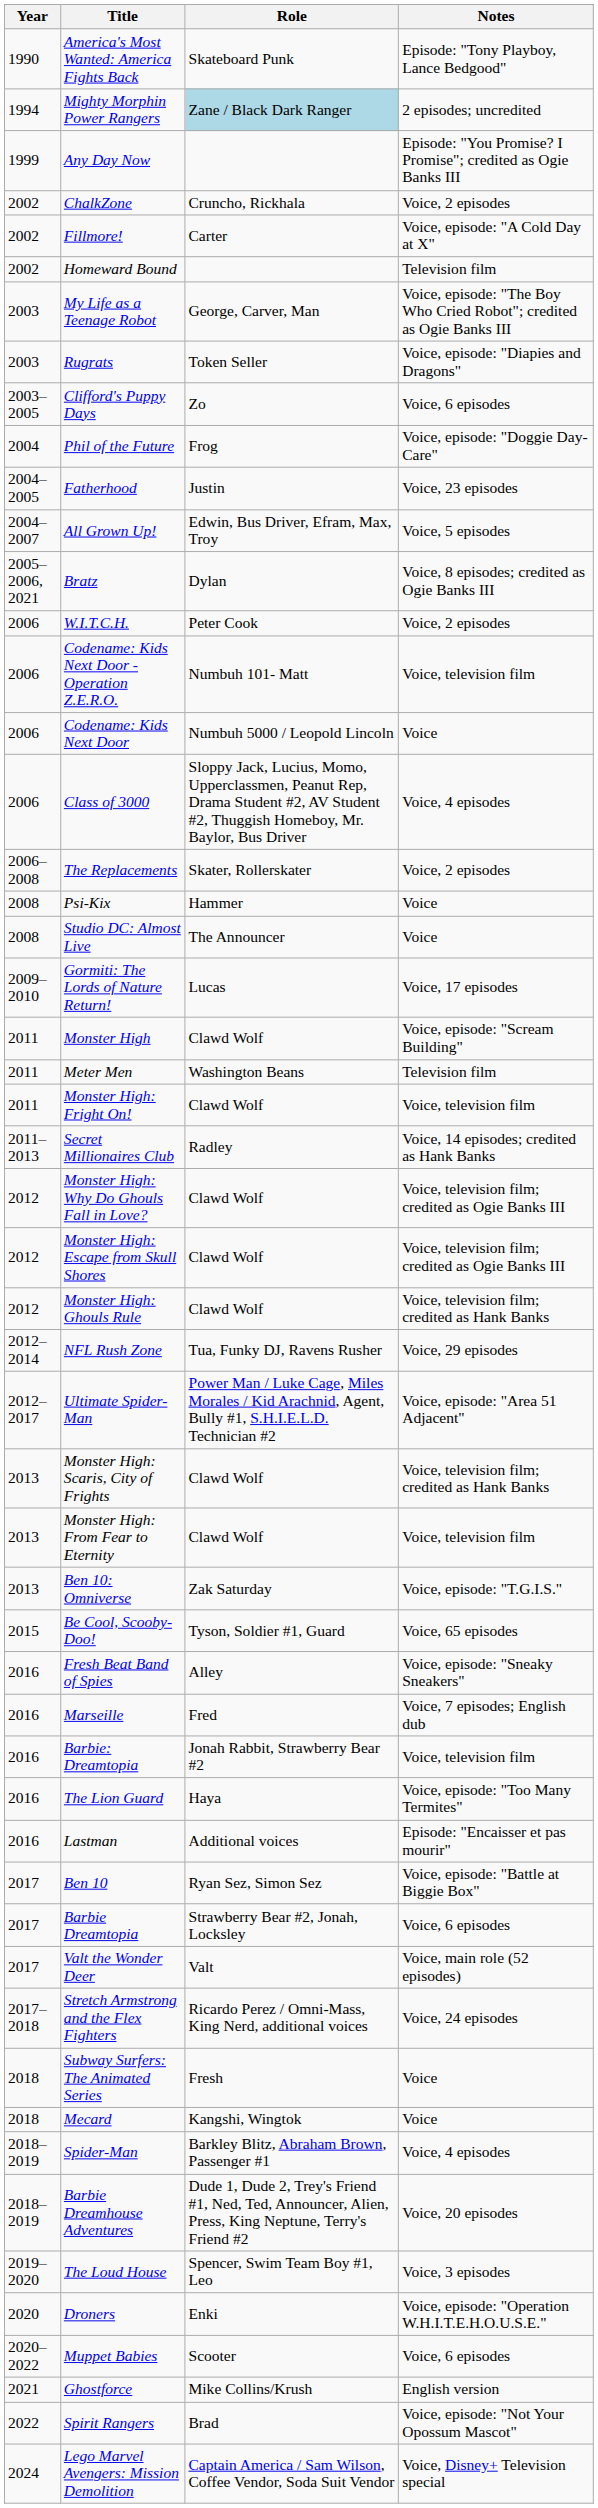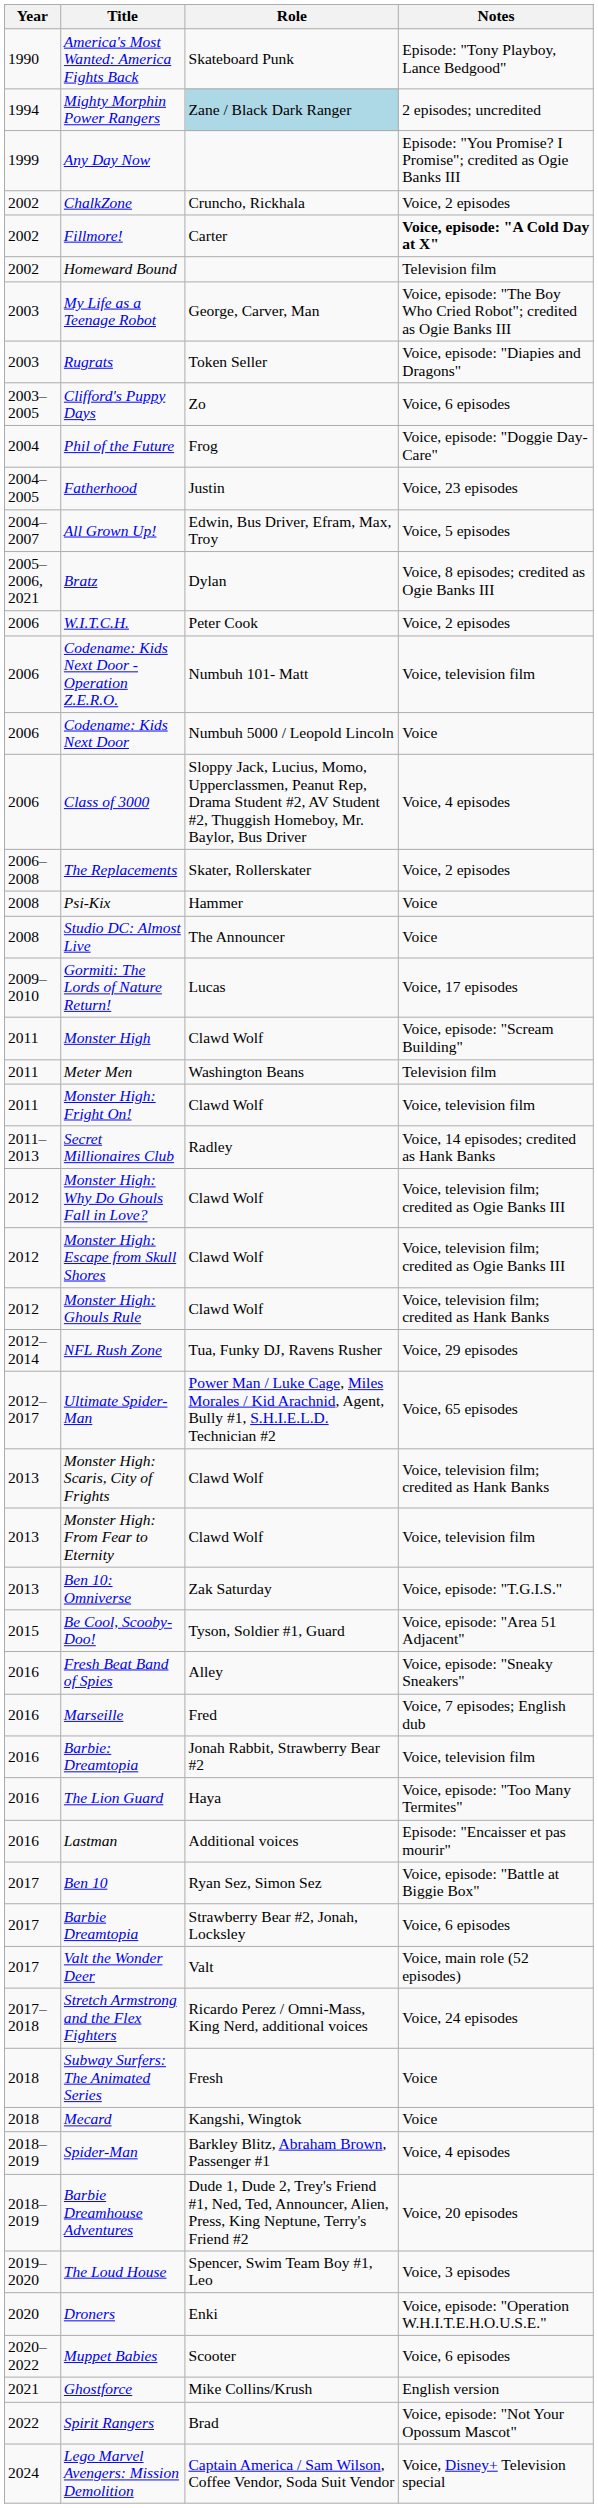Fillmore! | Notes: normal -> bold
Ultimate Spider-Man | Notes: Voice, episode: "Area 51 Adjacent" -> Voice, 65 episodes
Be Cool, Scooby-Doo! | Notes: Voice, 65 episodes -> Voice, episode: "Area 51 Adjacent"
